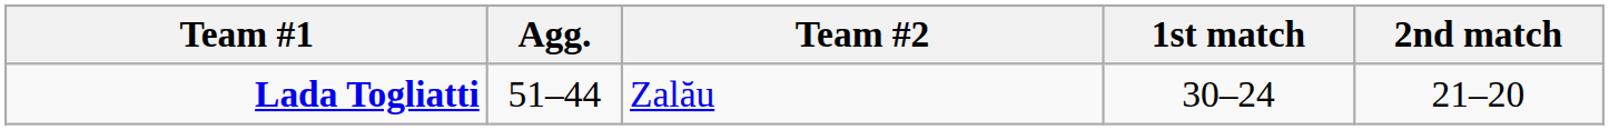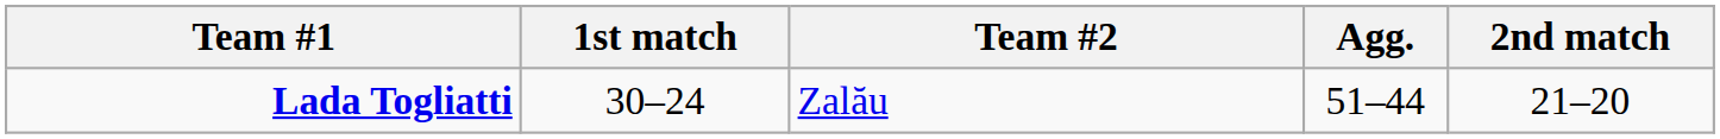columns swapped: Agg. <-> 1st match
